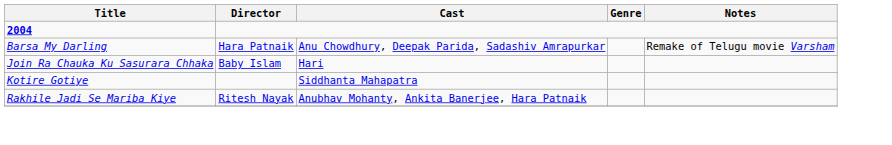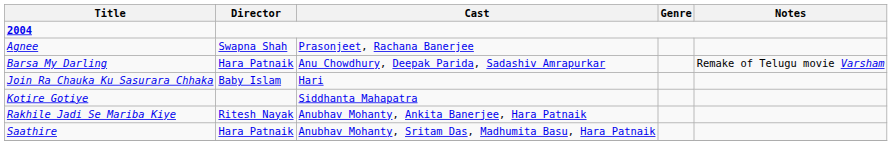+ row: Agnee | Swapna Shah | Prasonjeet, Rachana Banerjee
+ row: Saathire | Hara Patnaik | Anubhav Mohanty, Sritam Das, Madhumita Basu, Hara Patnaik
